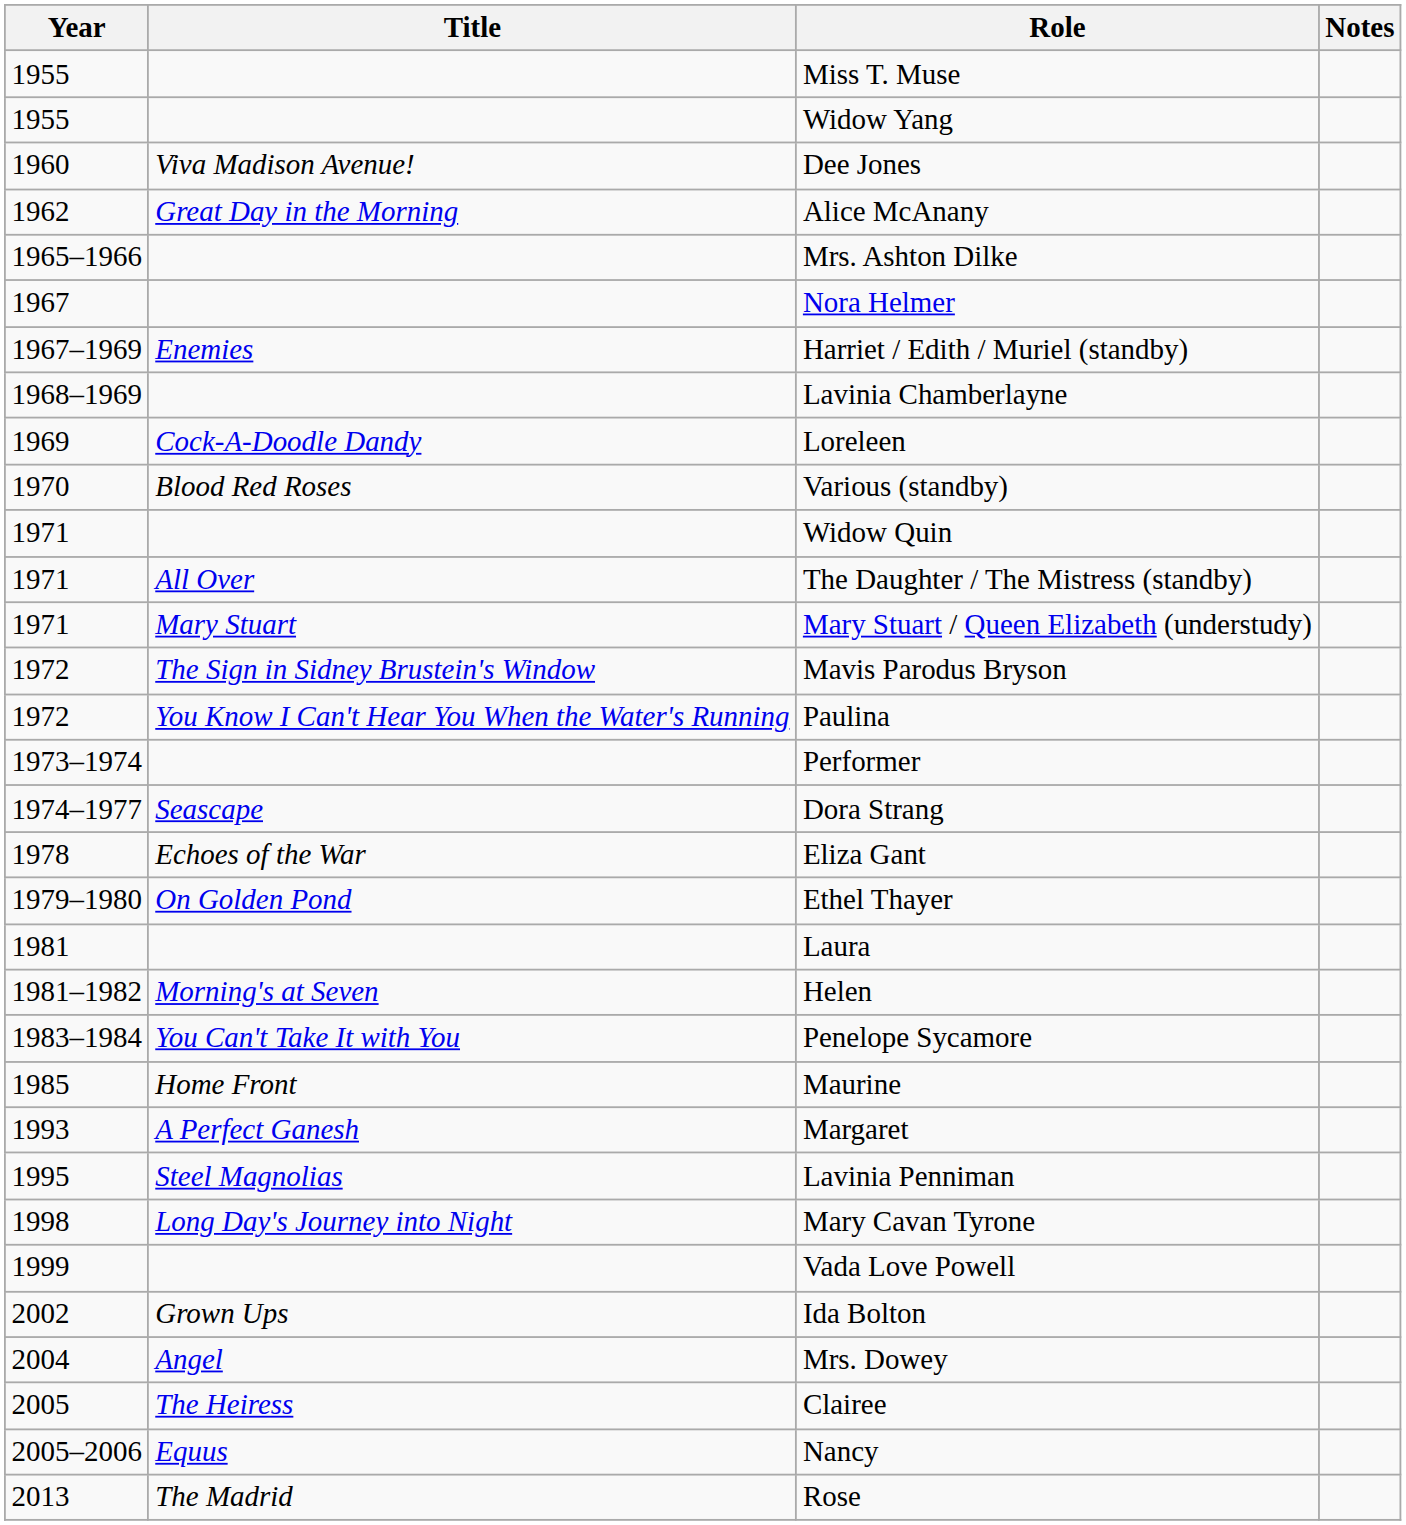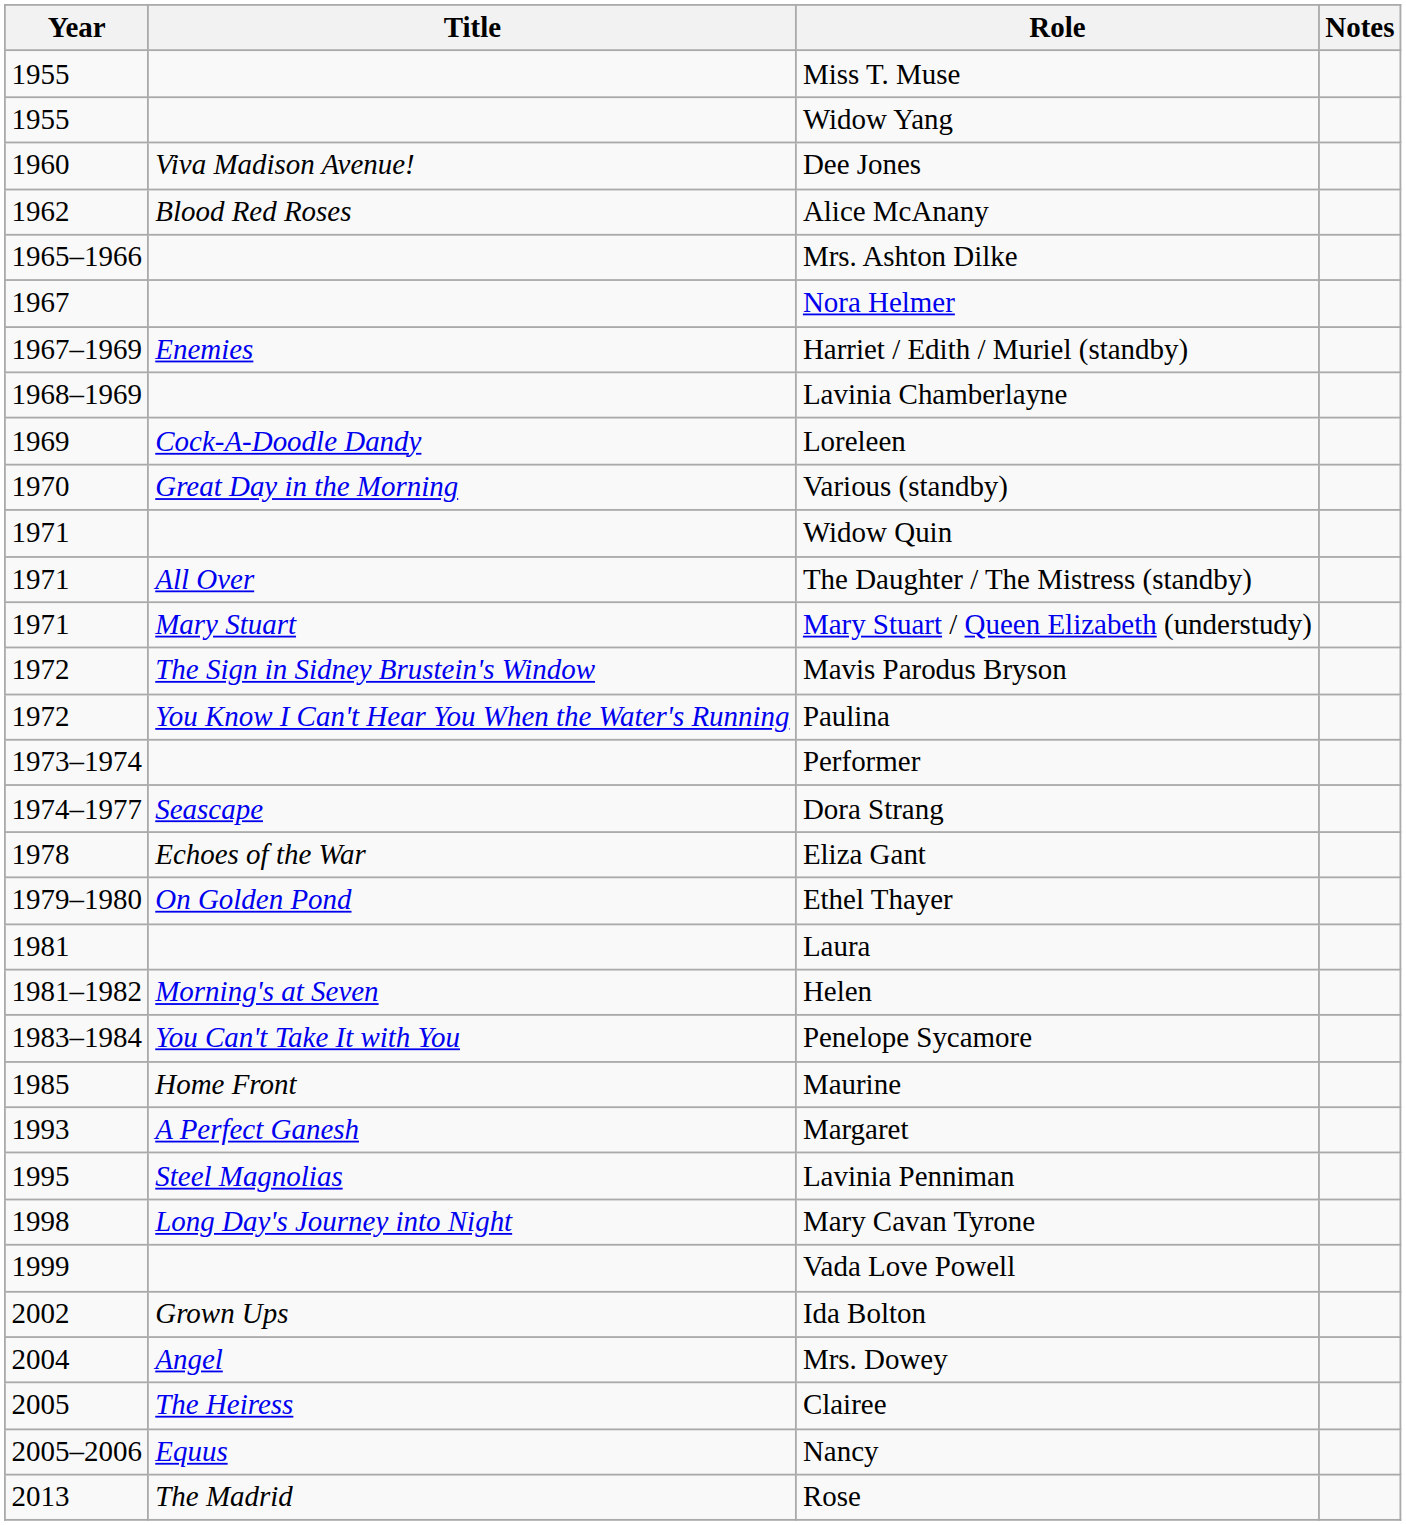Alice McAnany | Title: Great Day in the Morning -> Blood Red Roses
Various (standby) | Title: Blood Red Roses -> Great Day in the Morning
